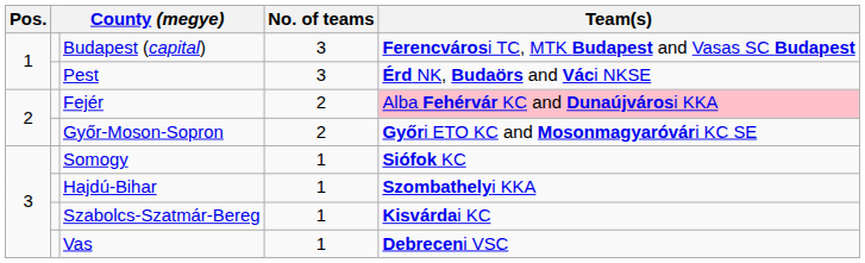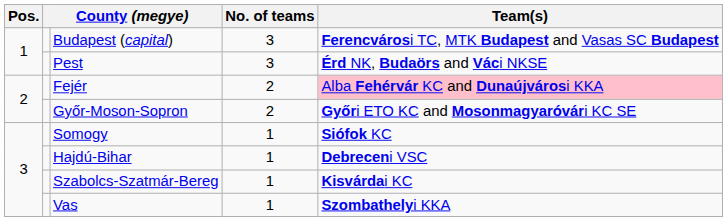Hajdú-Bihar | Team(s): Szombathelyi KKA -> Debreceni VSC
Vas | Team(s): Debreceni VSC -> Szombathelyi KKA
